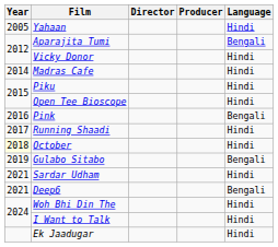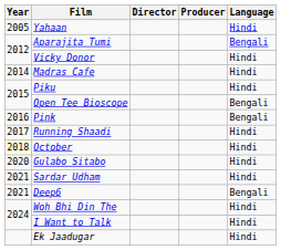Open Tee Bioscope | Language: Hindi -> Bengali
Gulabo Sitabo | Year: 2019 -> 2020
Gulabo Sitabo | Language: Bengali -> Hindi
